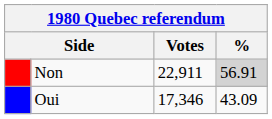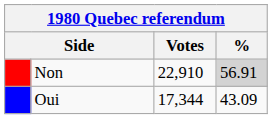Non | Votes: 22,911 -> 22,910
Oui | Votes: 17,346 -> 17,344
